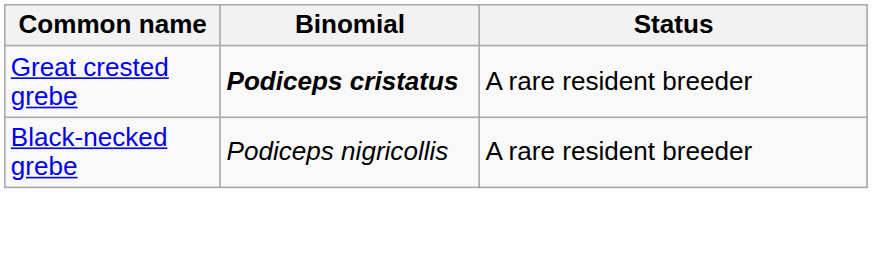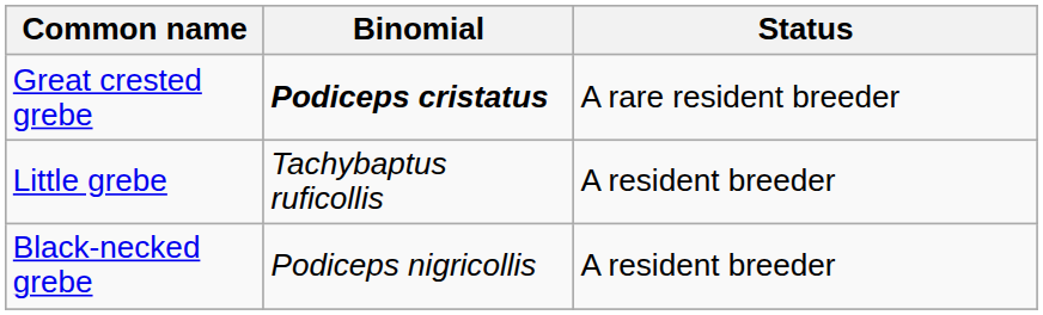+ row: Little grebe | Tachybaptus ruficollis | A resident breeder
Black-necked grebe | Status: A rare resident breeder -> A resident breeder
